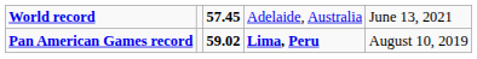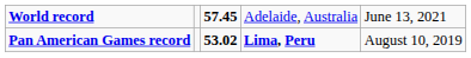Pan American Games record | column 3: 59.02 -> 53.02
